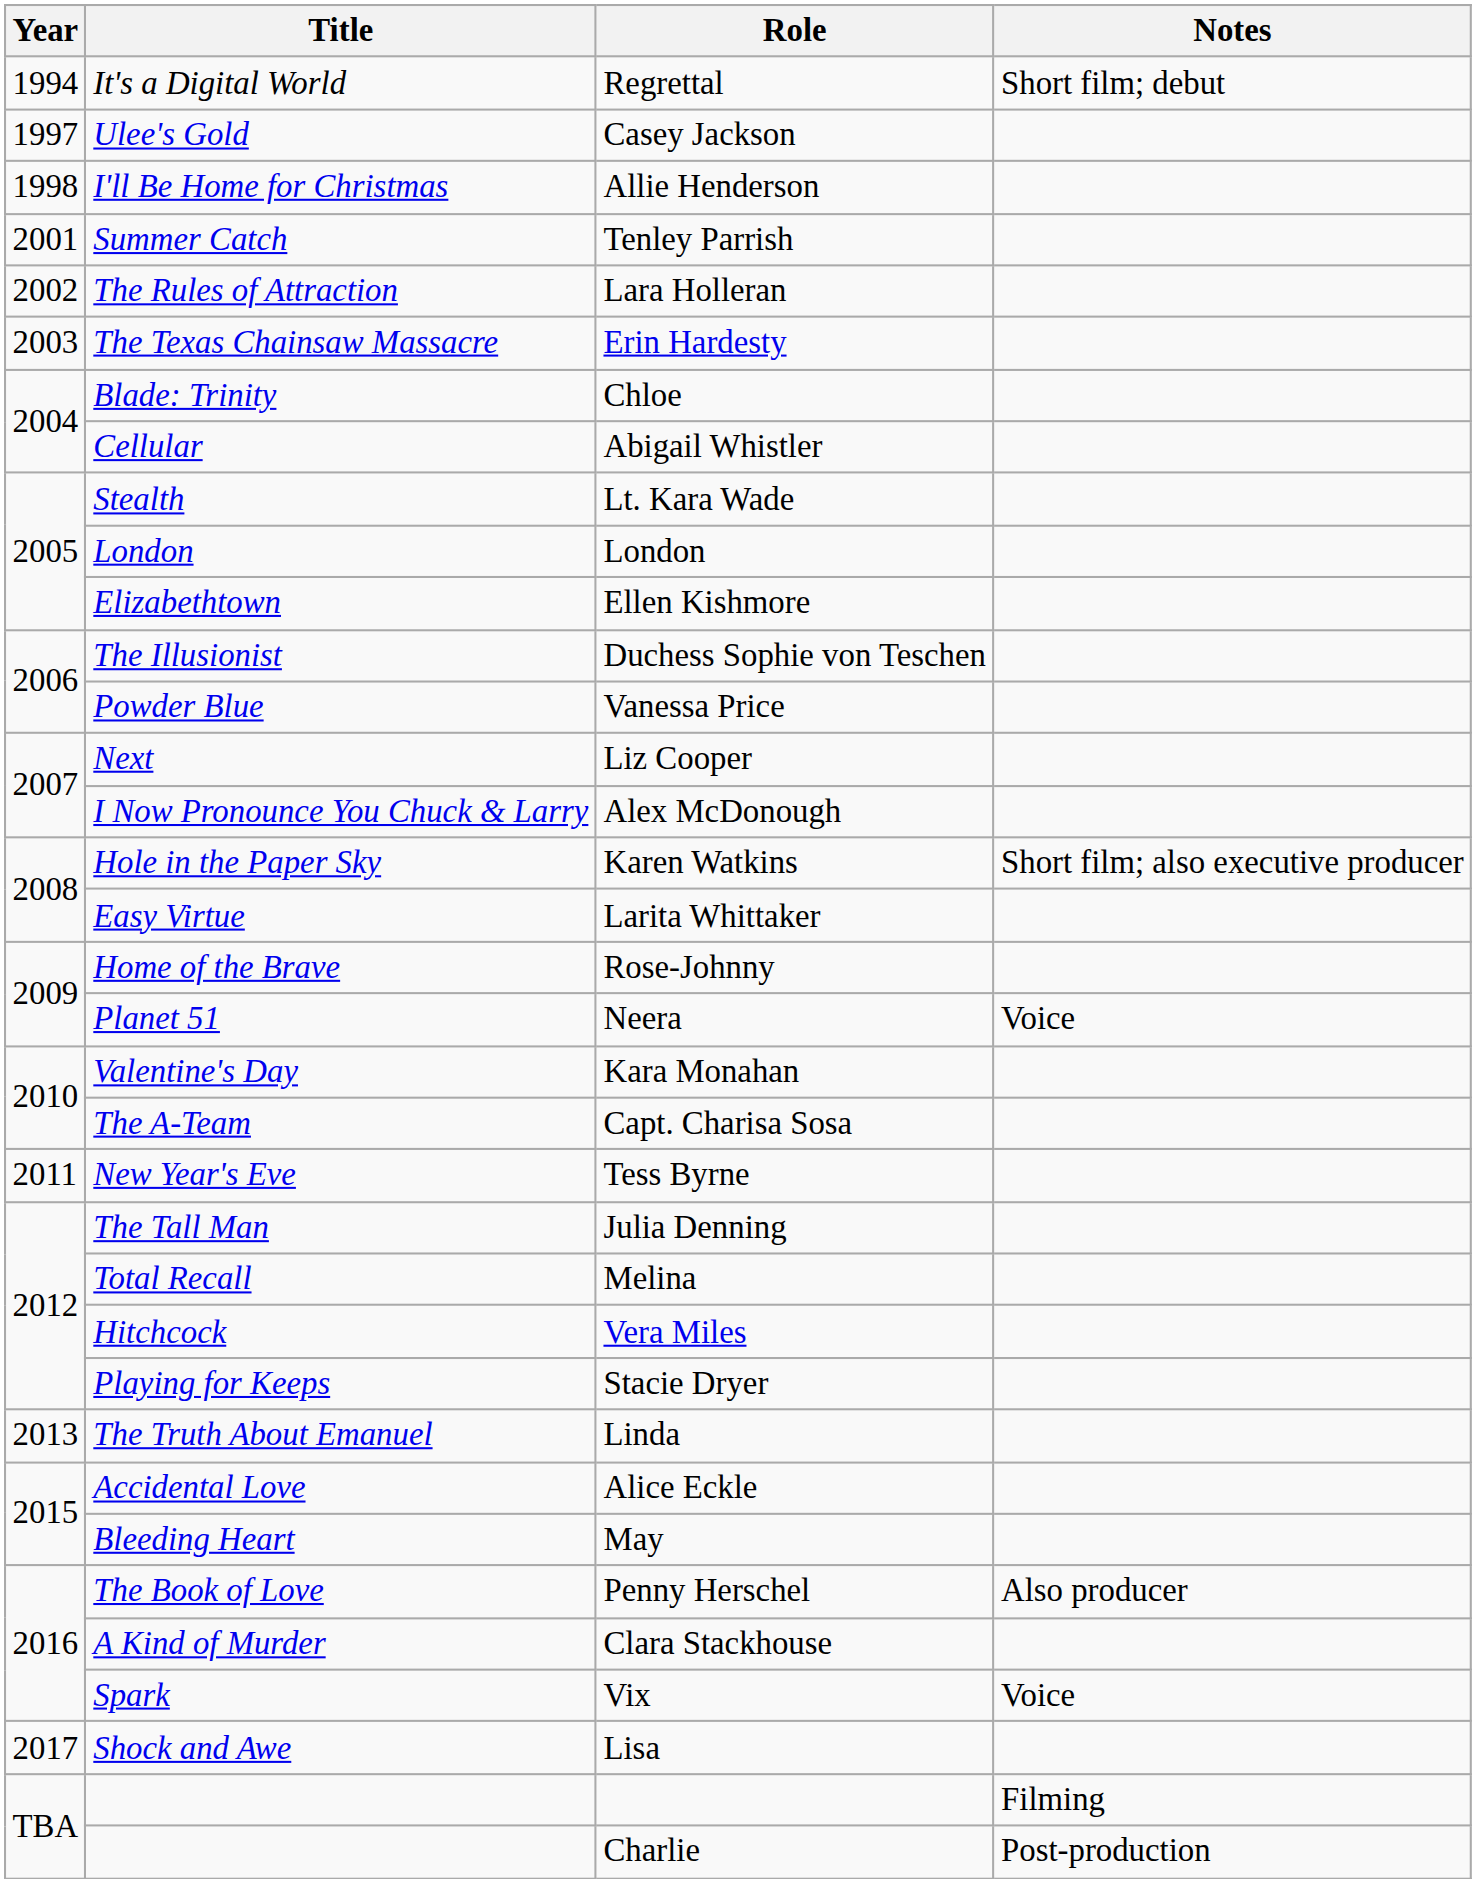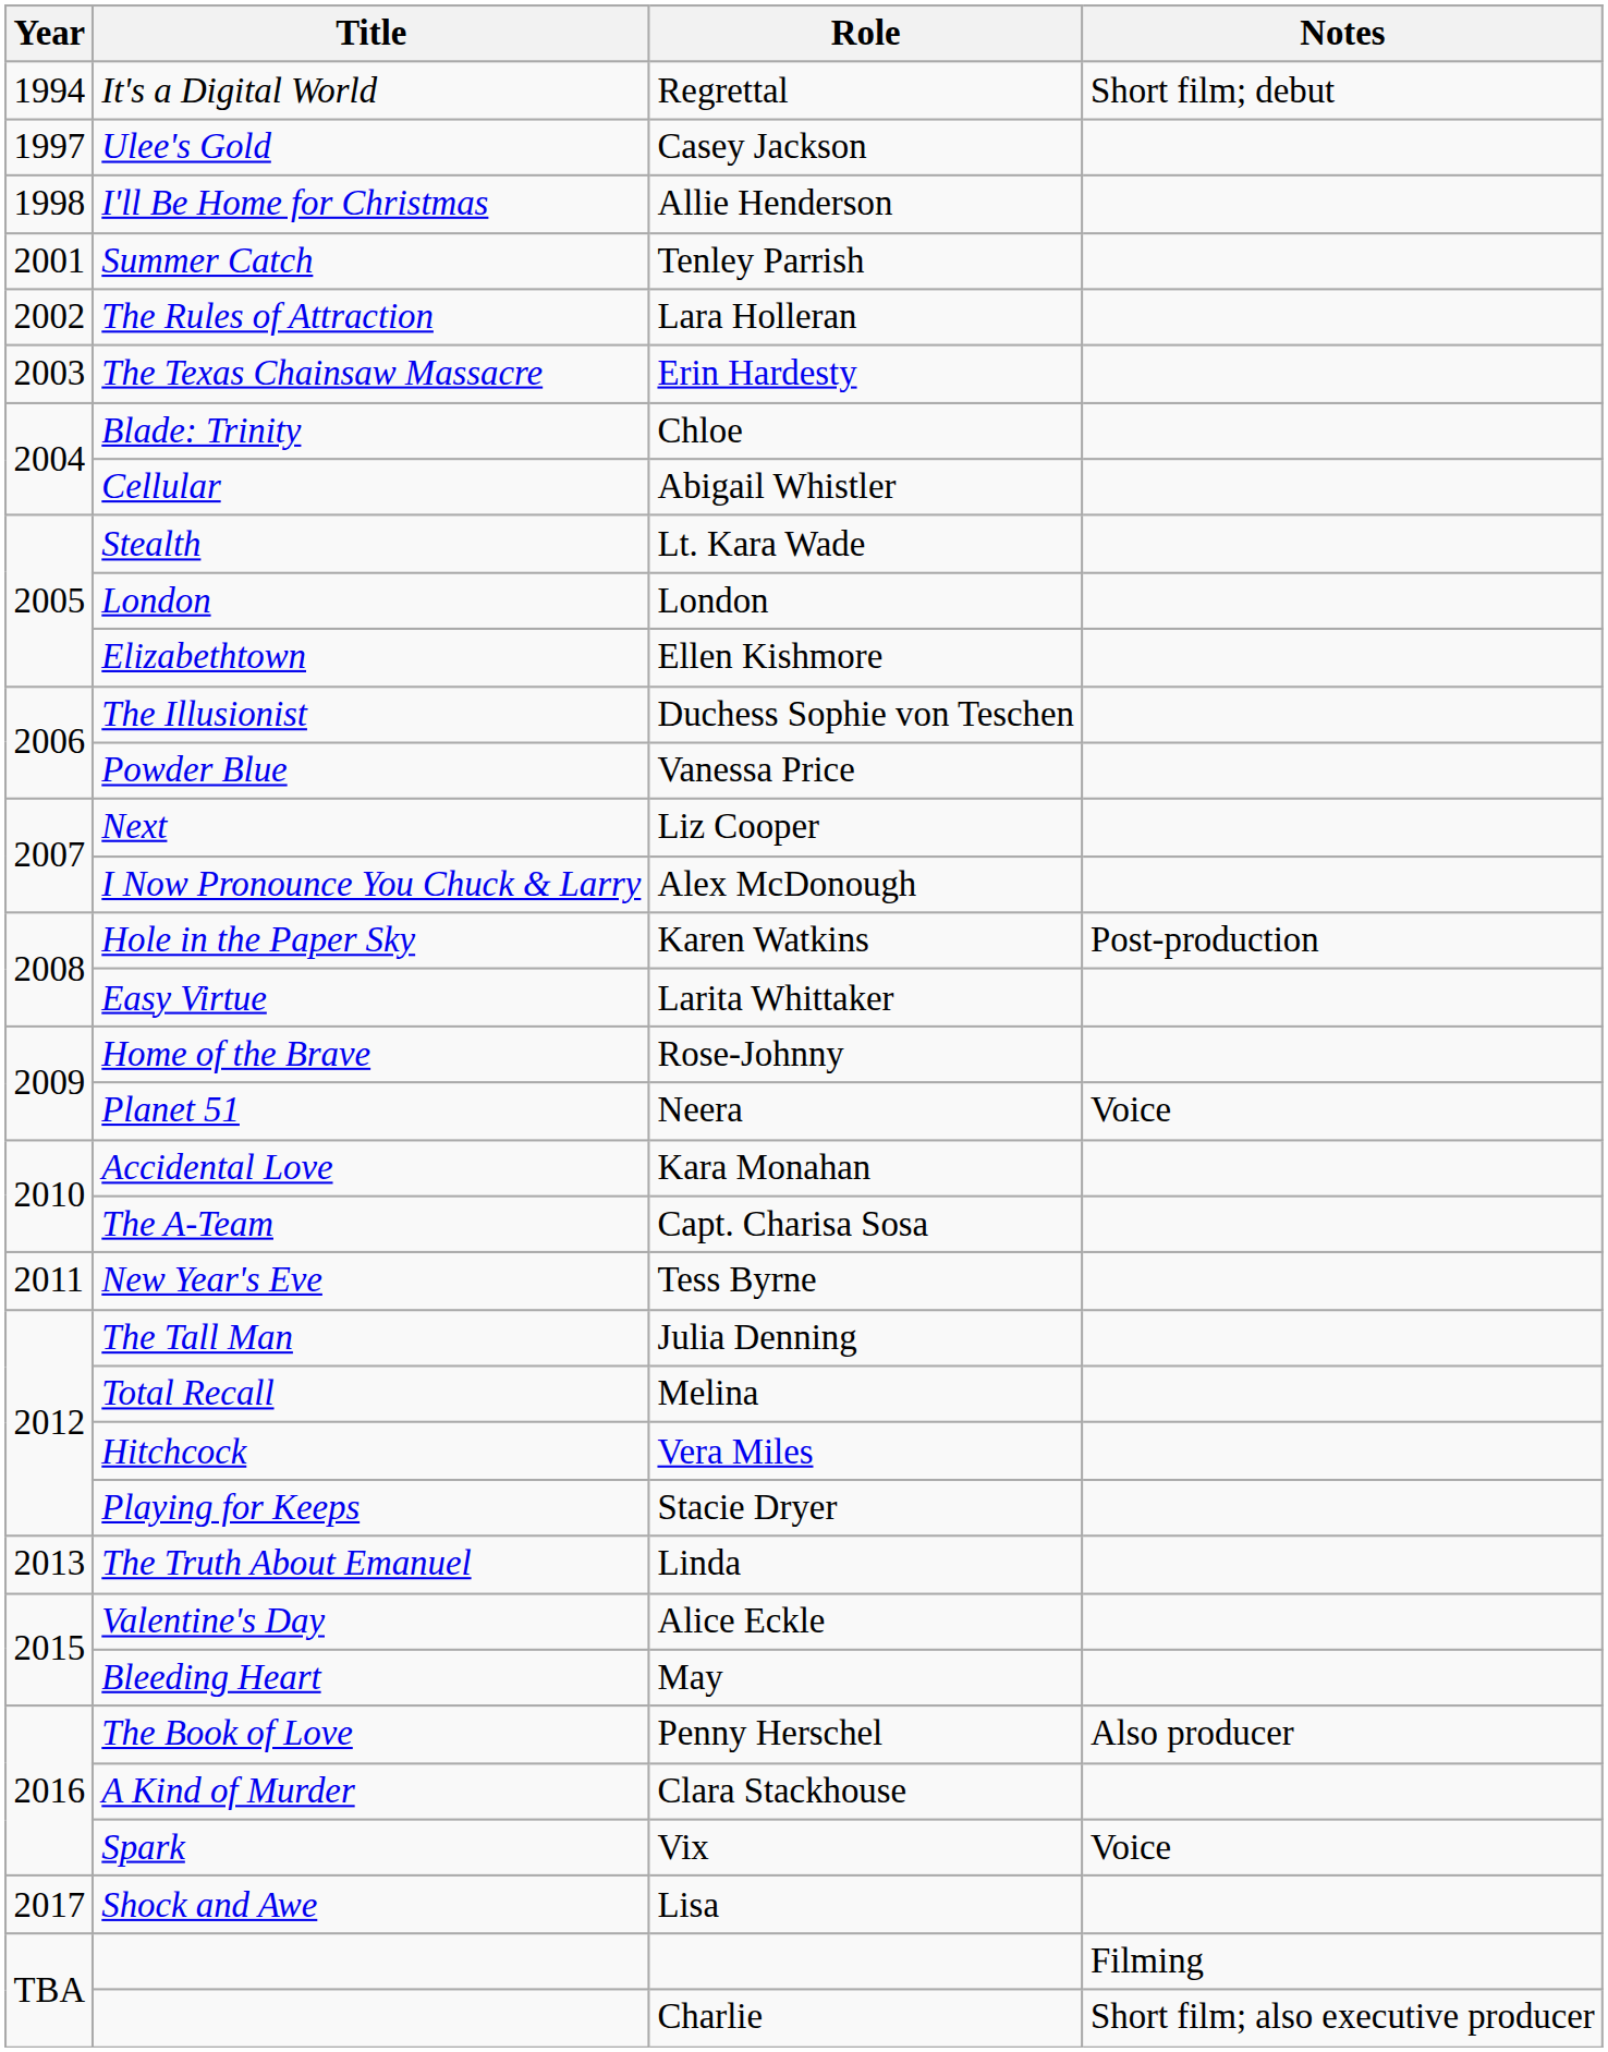Karen Watkins | Notes: Short film; also executive producer -> Post-production
Kara Monahan | Title: Valentine's Day -> Accidental Love
Alice Eckle | Title: Accidental Love -> Valentine's Day
Charlie | Notes: Post-production -> Short film; also executive producer
